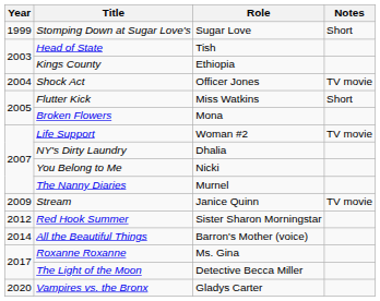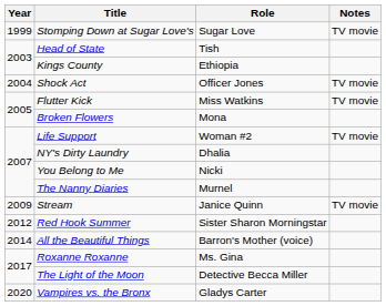Stomping Down at Sugar Love's | Notes: Short -> TV movie
Flutter Kick | Notes: Short -> TV movie
